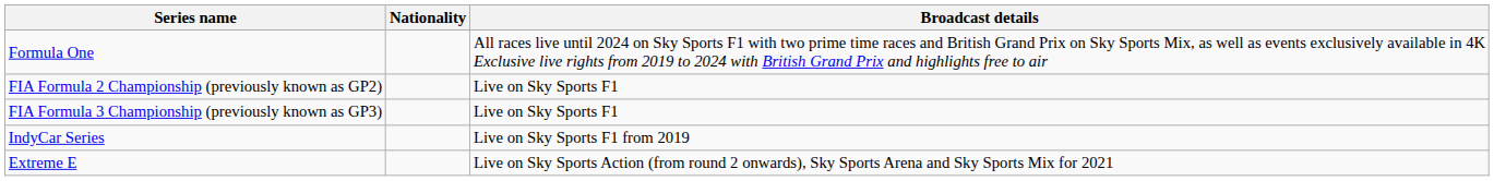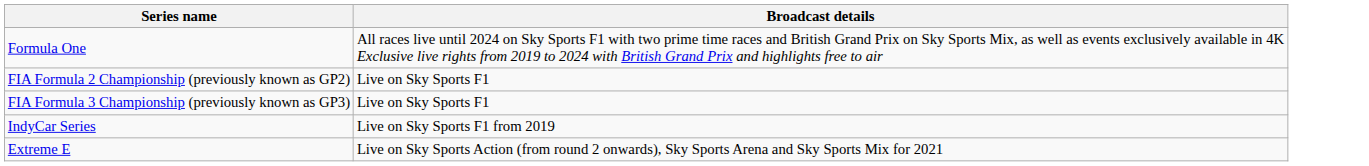- column: Nationality
